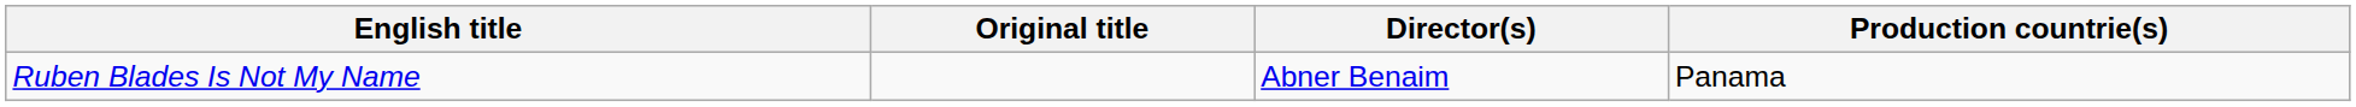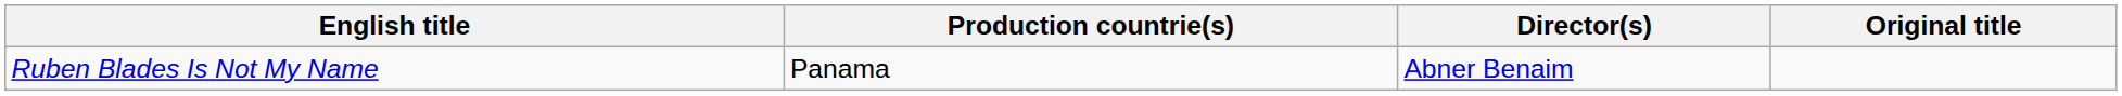columns swapped: Original title <-> Production countrie(s)
